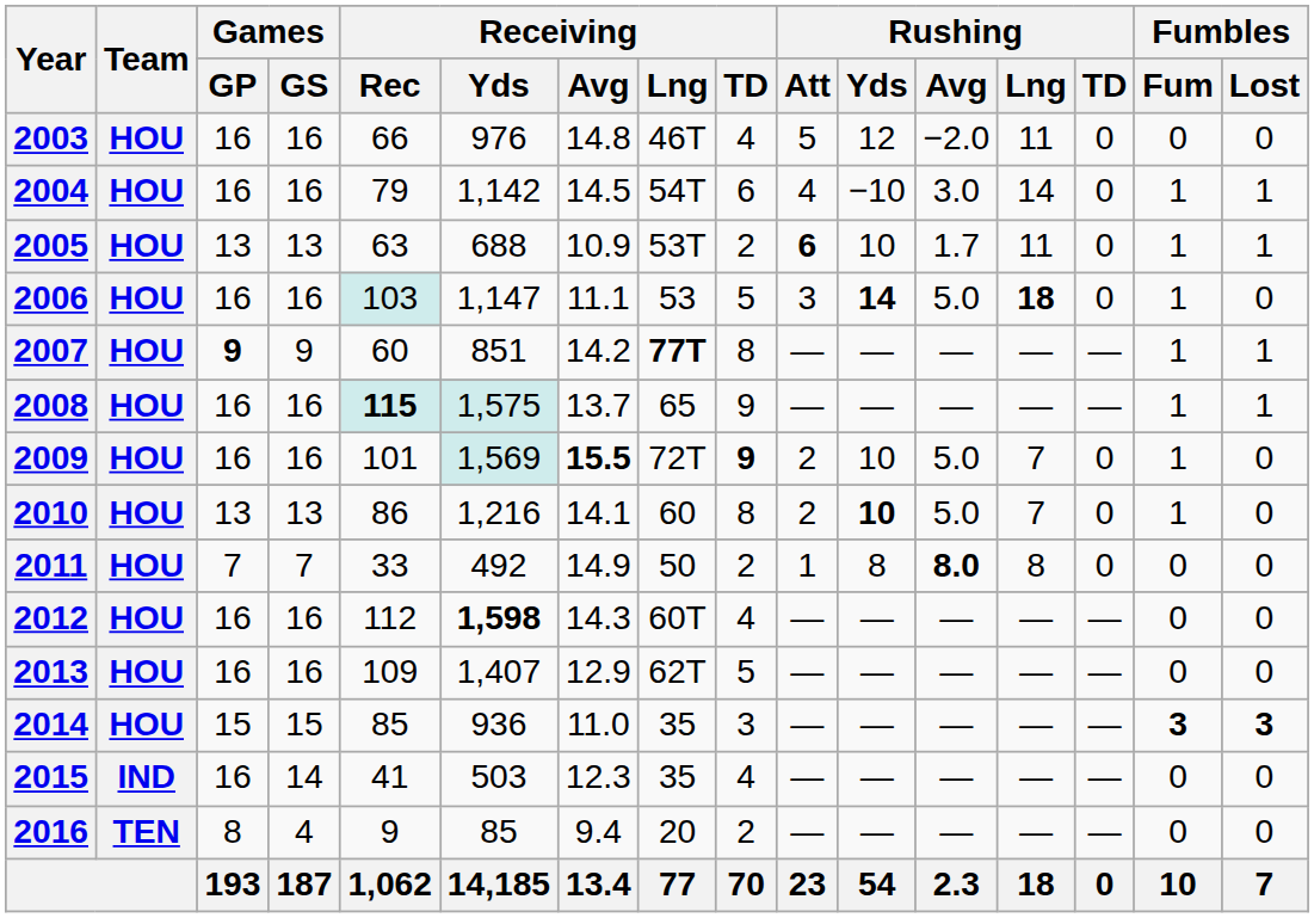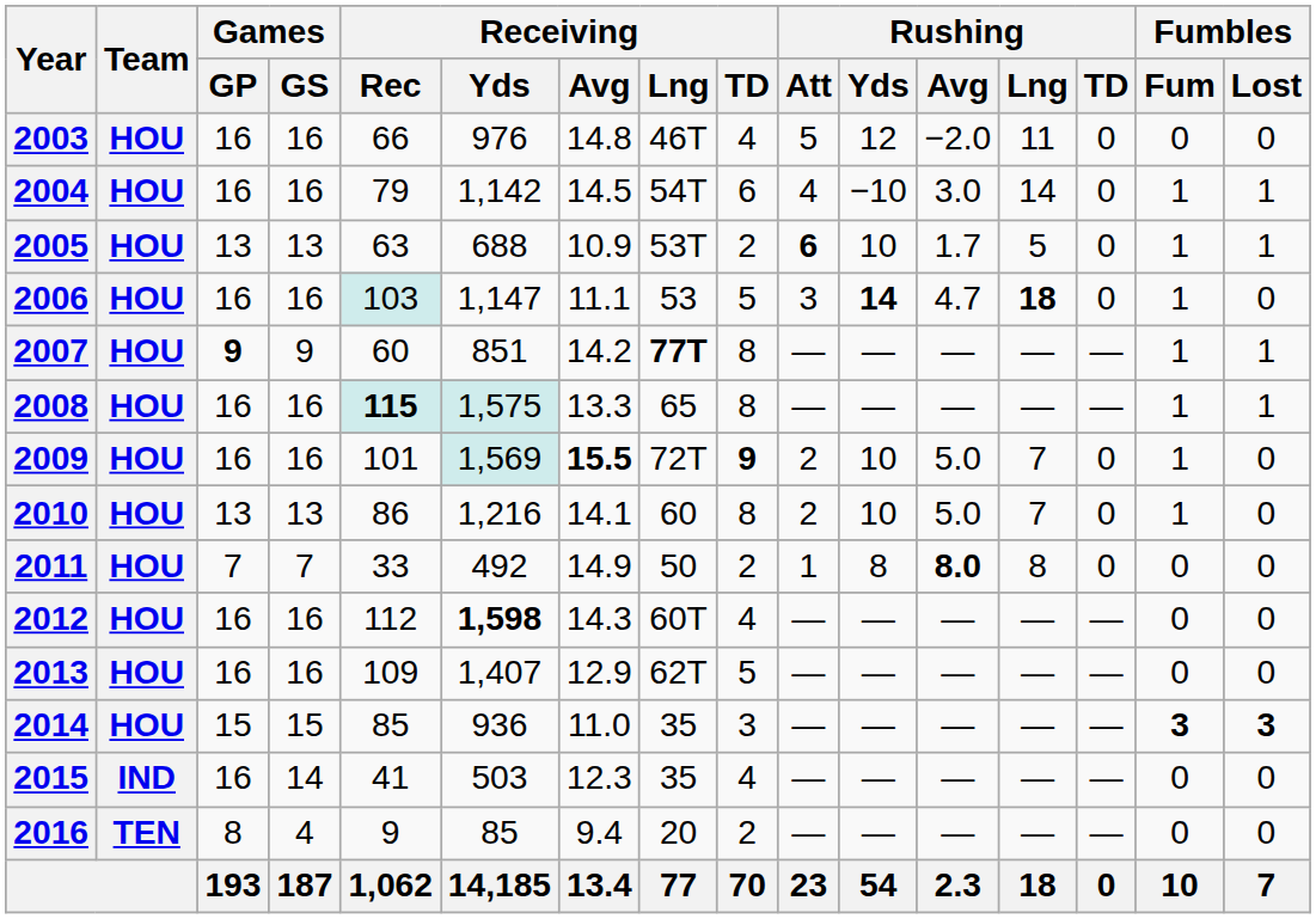2005 | Rushing / Lng: 11 -> 5
2006 | Rushing / Avg: 5.0 -> 4.7
2008 | Receiving / Avg: 13.7 -> 13.3
2008 | Receiving / TD: 9 -> 8
2010 | Rushing / Yds: bold -> normal
